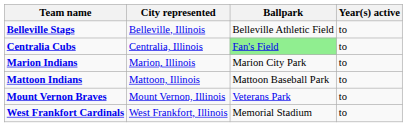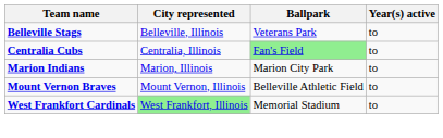Belleville Stags | Ballpark: Belleville Athletic Field -> Veterans Park
- row: Mattoon Indians | Mattoon, Illinois | Mattoon Baseball Park | to
Mount Vernon Braves | Ballpark: Veterans Park -> Belleville Athletic Field
West Frankfort Cardinals | City represented: no background -> lightgreen background
